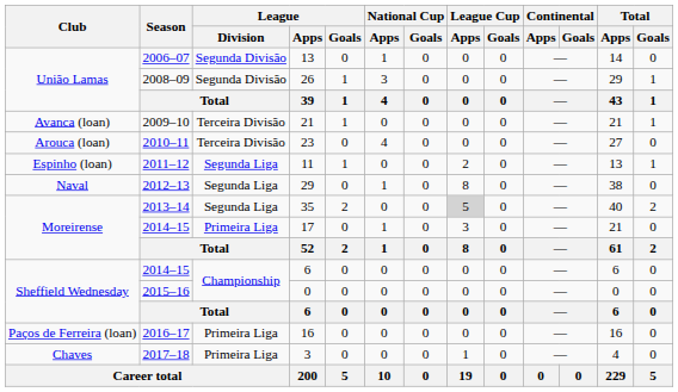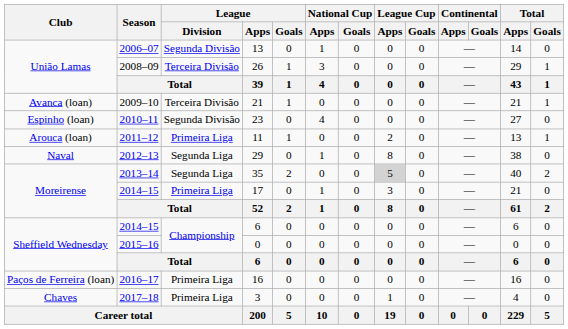26 | League / Division: Segunda Divisão -> Terceira Divisão
23 | Club: Arouca (loan) -> Espinho (loan)
23 | League / Division: Terceira Divisão -> Segunda Divisão
11 | Club: Espinho (loan) -> Arouca (loan)
11 | League / Division: Segunda Liga -> Primeira Liga
